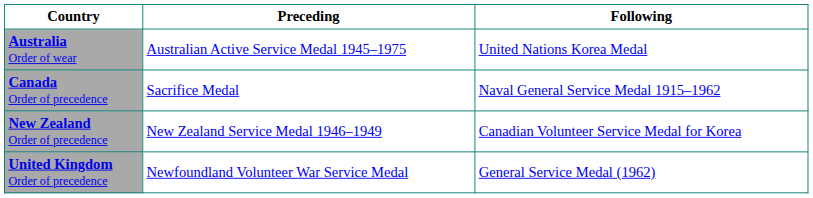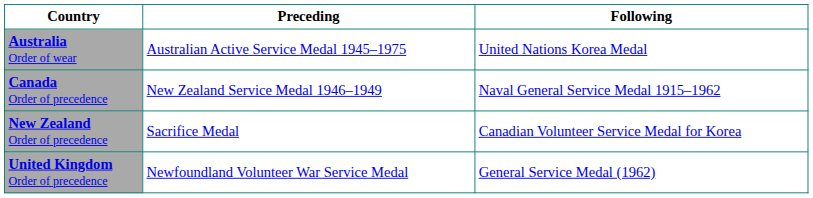Canada Order of precedence | Preceding: Sacrifice Medal -> New Zealand Service Medal 1946–1949
New Zealand Order of precedence | Preceding: New Zealand Service Medal 1946–1949 -> Sacrifice Medal
